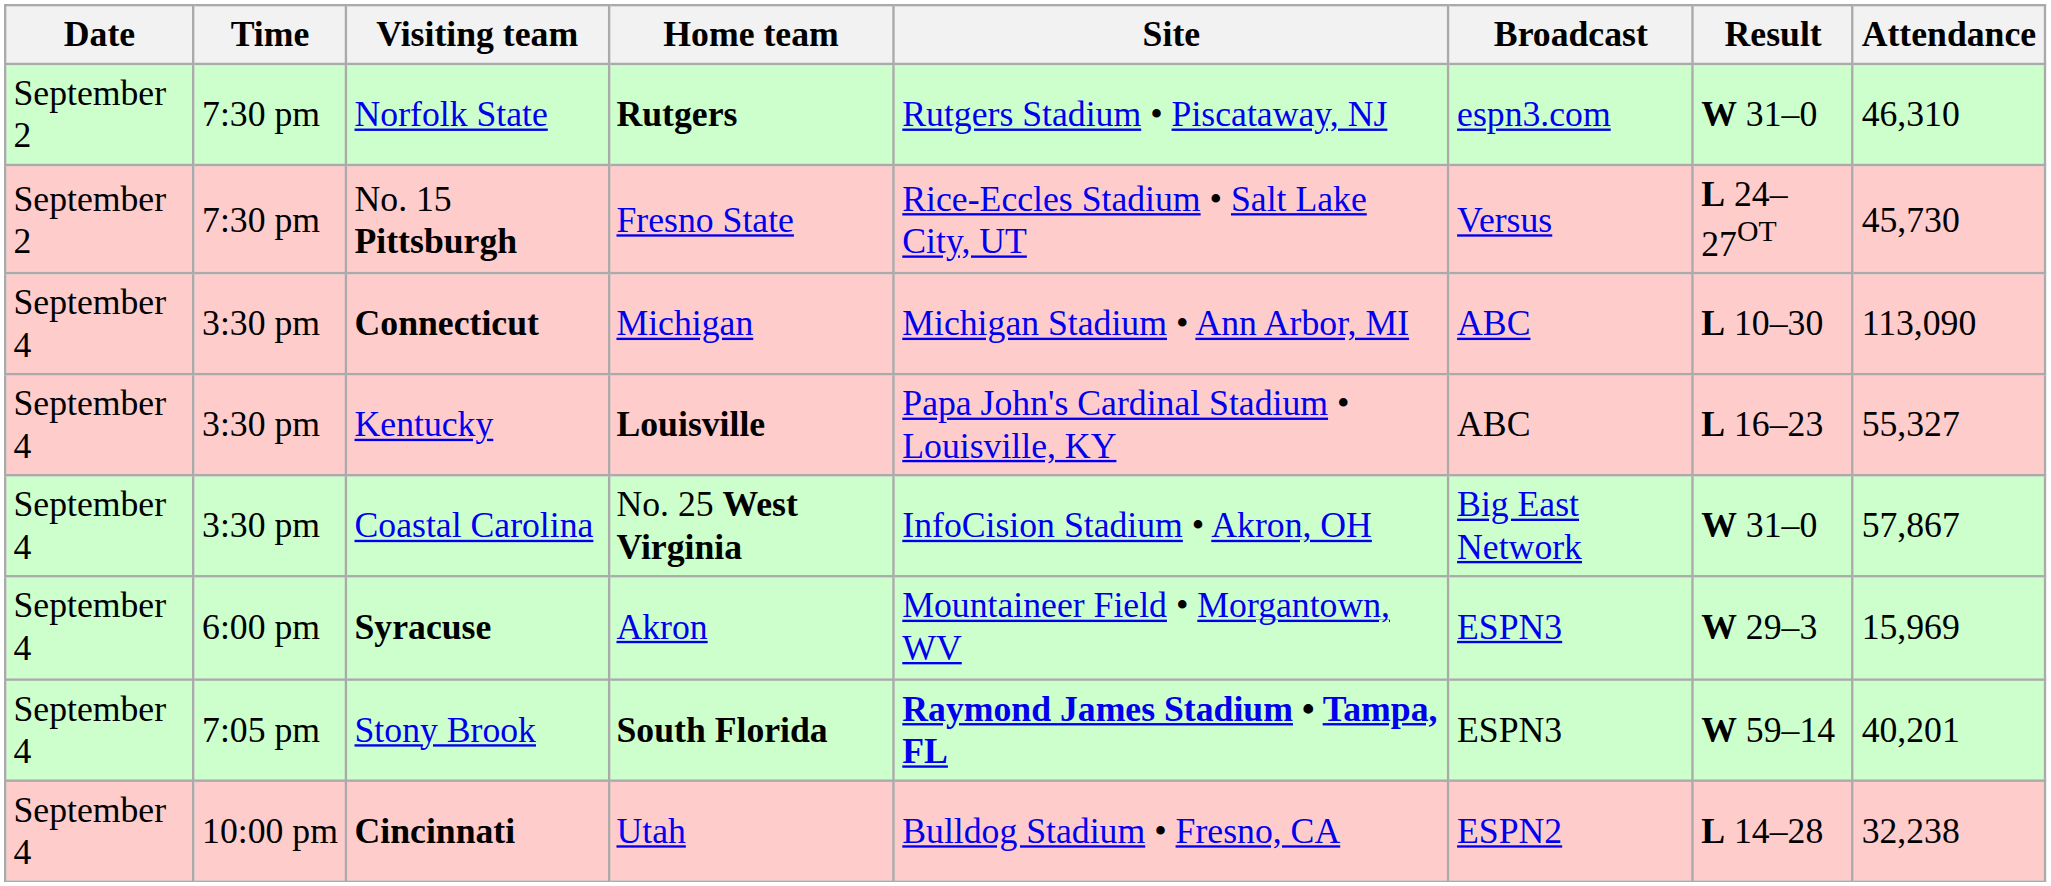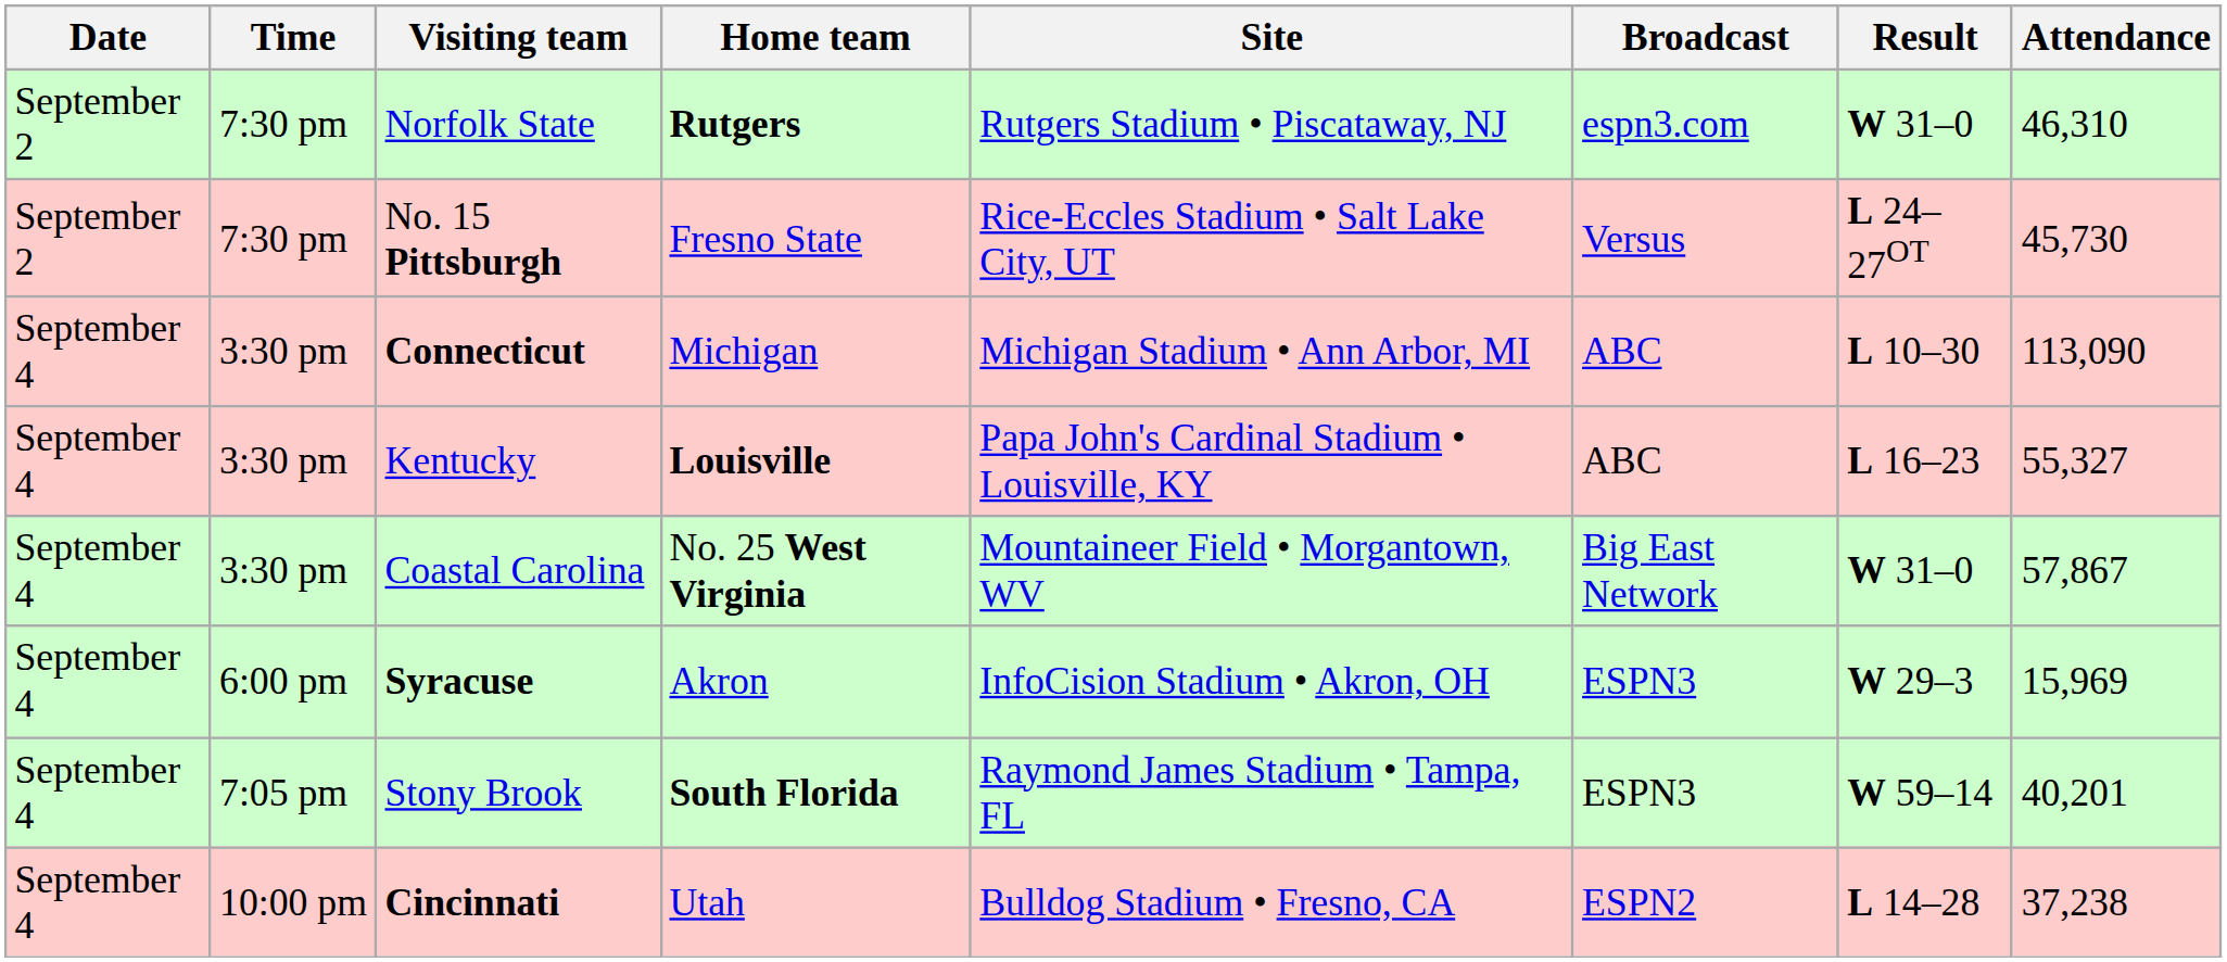Coastal Carolina | Site: InfoCision Stadium • Akron, OH -> Mountaineer Field • Morgantown, WV
Syracuse | Site: Mountaineer Field • Morgantown, WV -> InfoCision Stadium • Akron, OH
Stony Brook | Site: bold -> normal
Cincinnati | Attendance: 32,238 -> 37,238
